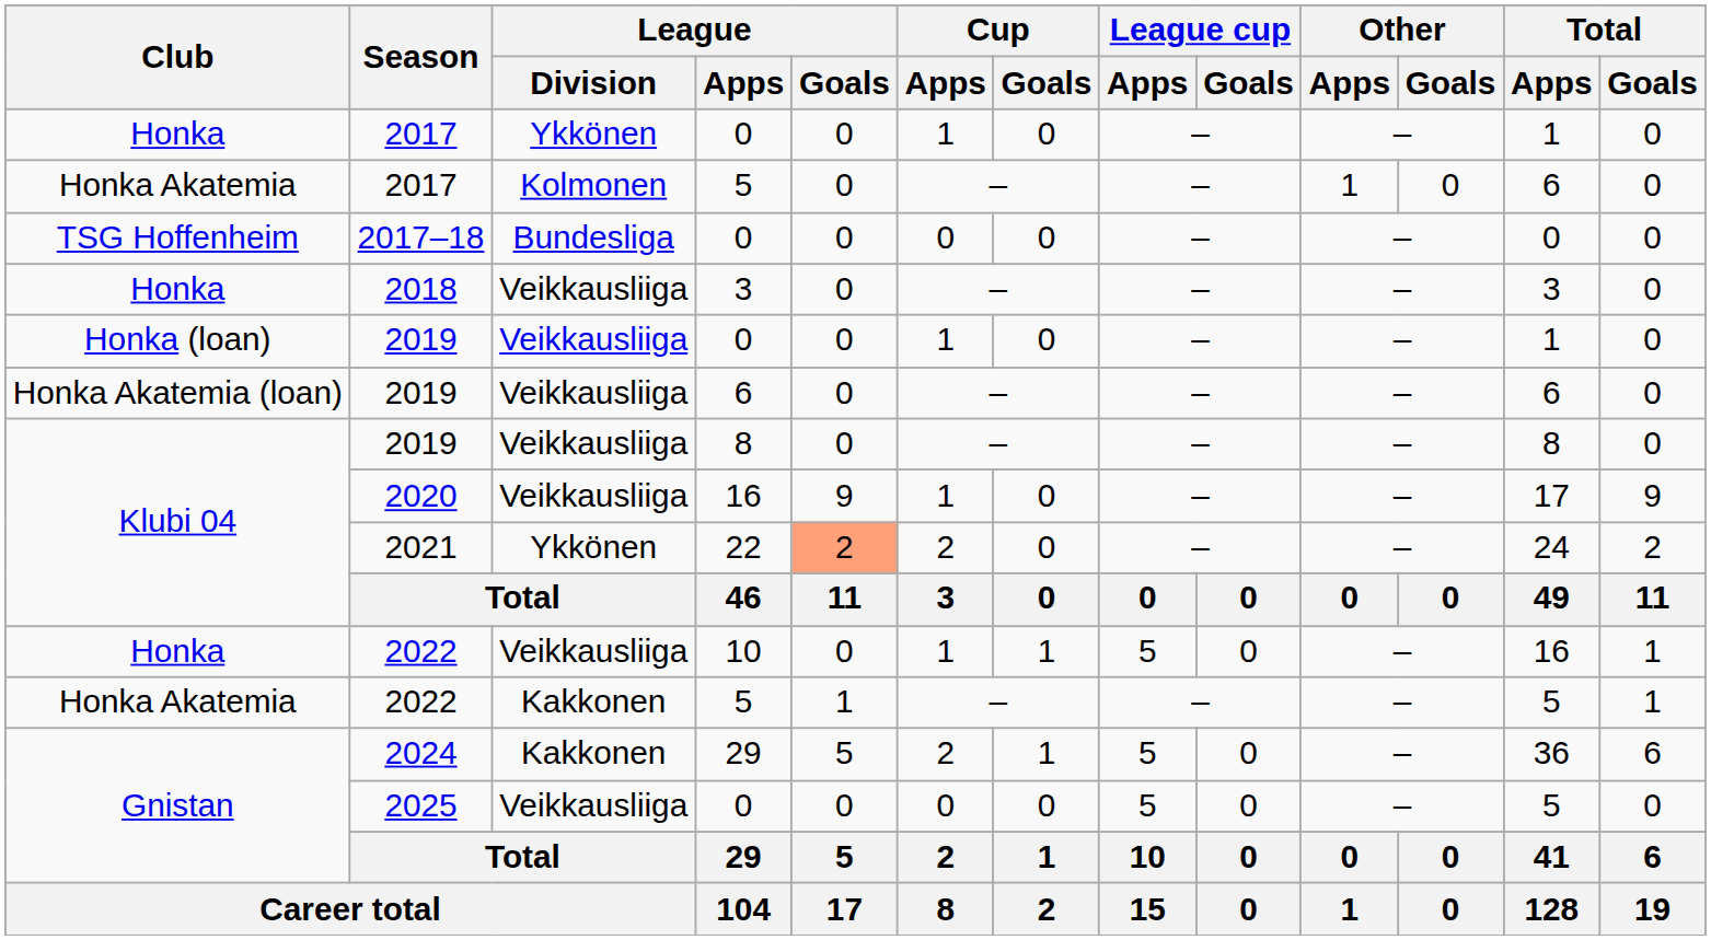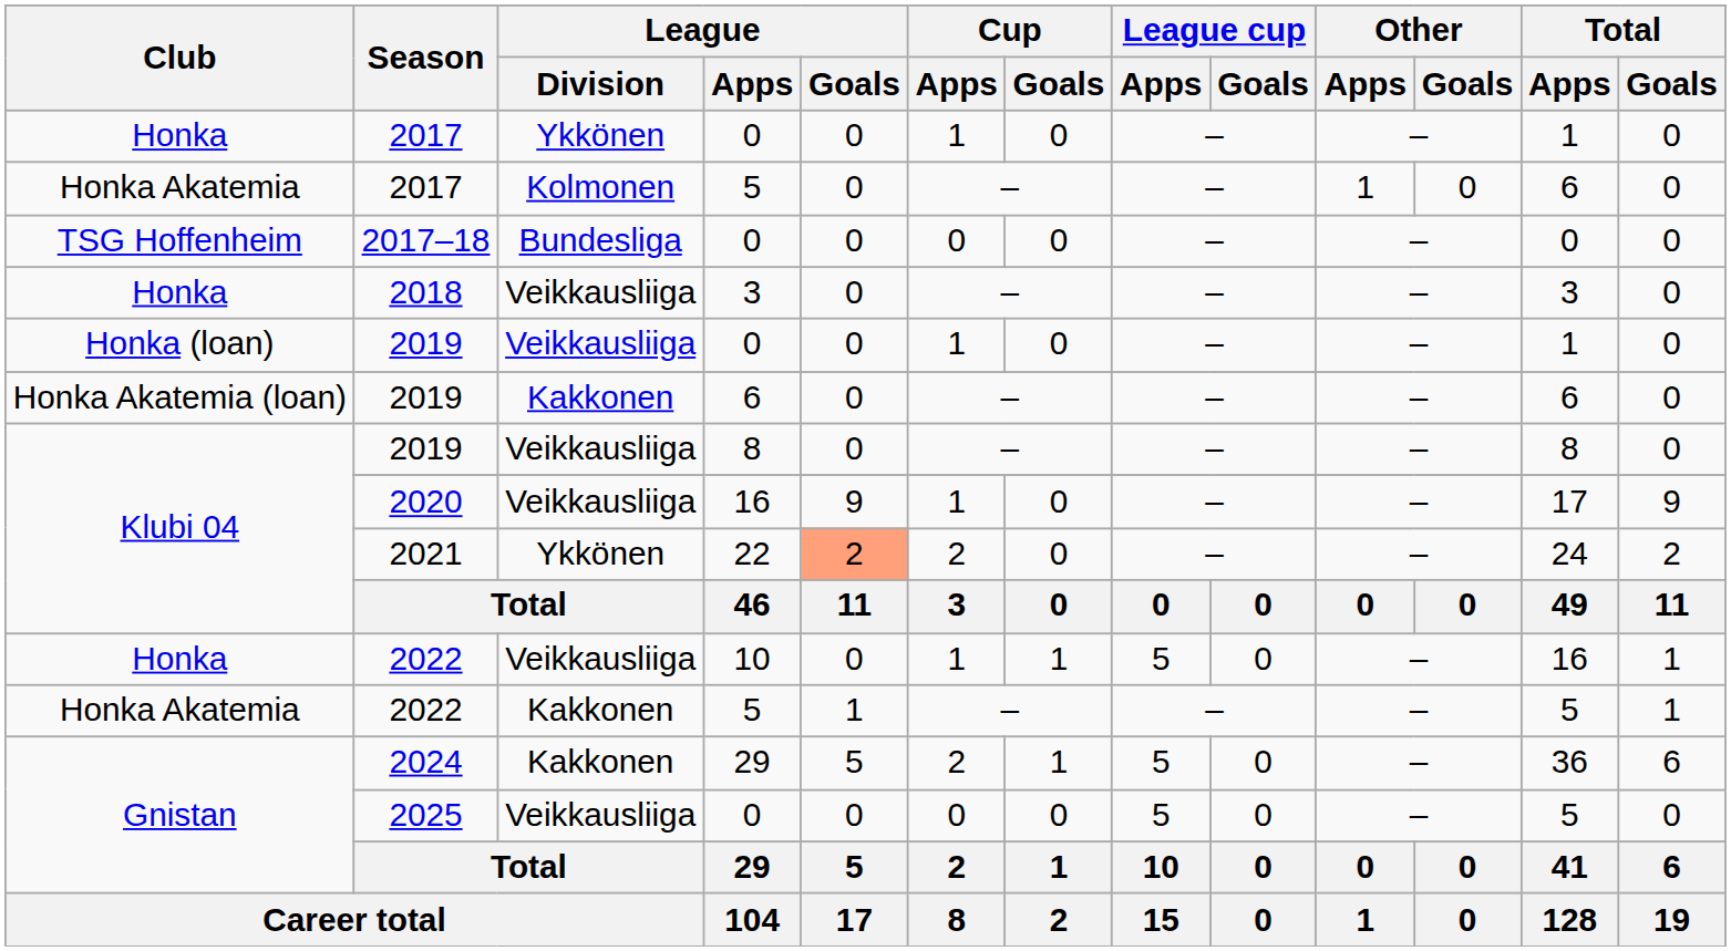2019 / 6 | League / Division: Veikkausliiga -> Kakkonen
